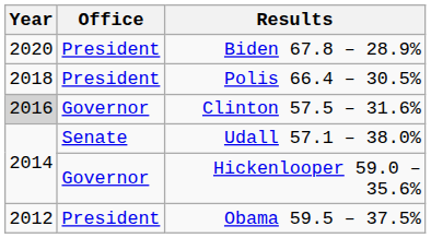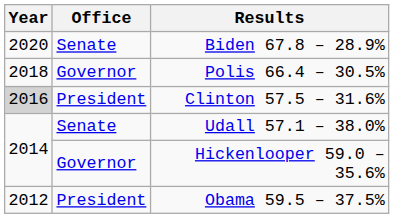Biden 67.8 – 28.9% | Office: President -> Senate
Polis 66.4 – 30.5% | Office: President -> Governor
Clinton 57.5 – 31.6% | Office: Governor -> President
